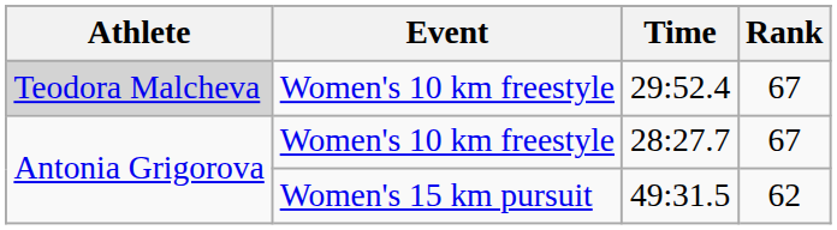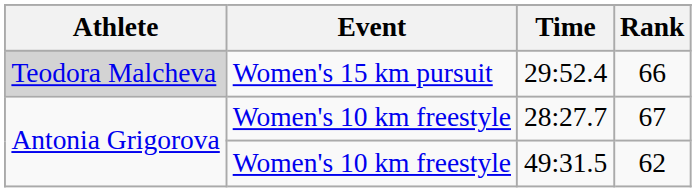29:52.4 | Event: Women's 10 km freestyle -> Women's 15 km pursuit
29:52.4 | Rank: 67 -> 66
49:31.5 | Event: Women's 15 km pursuit -> Women's 10 km freestyle
